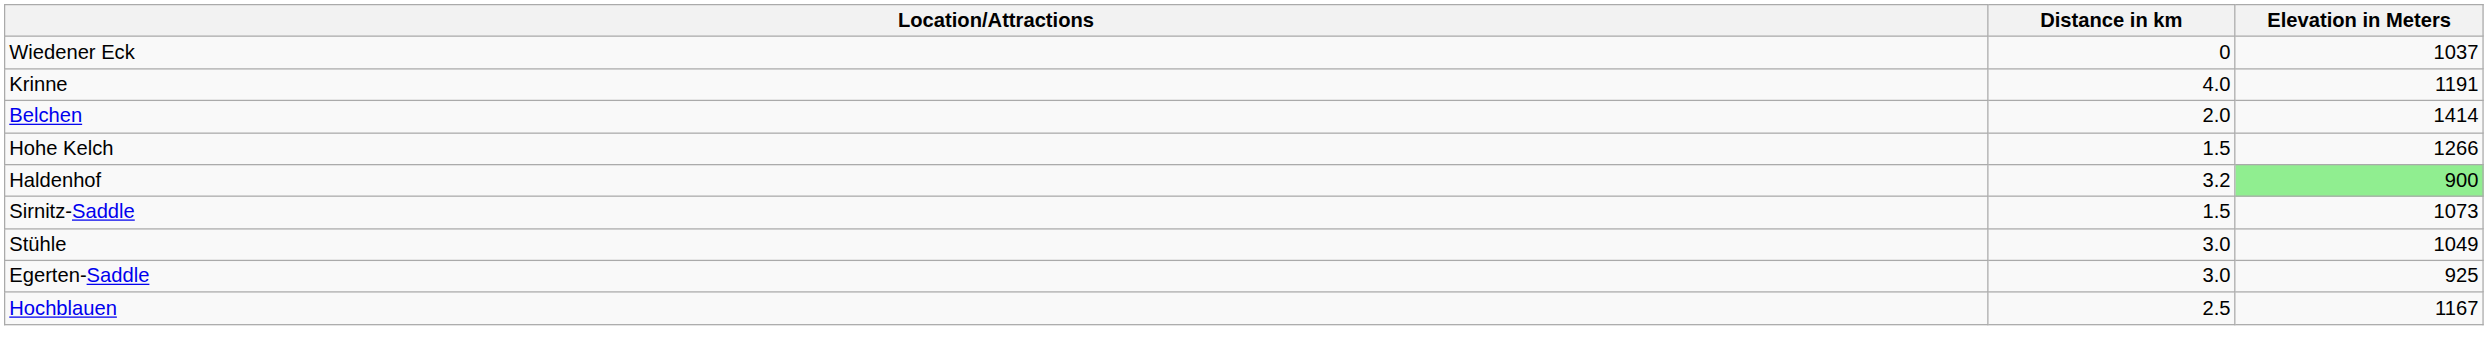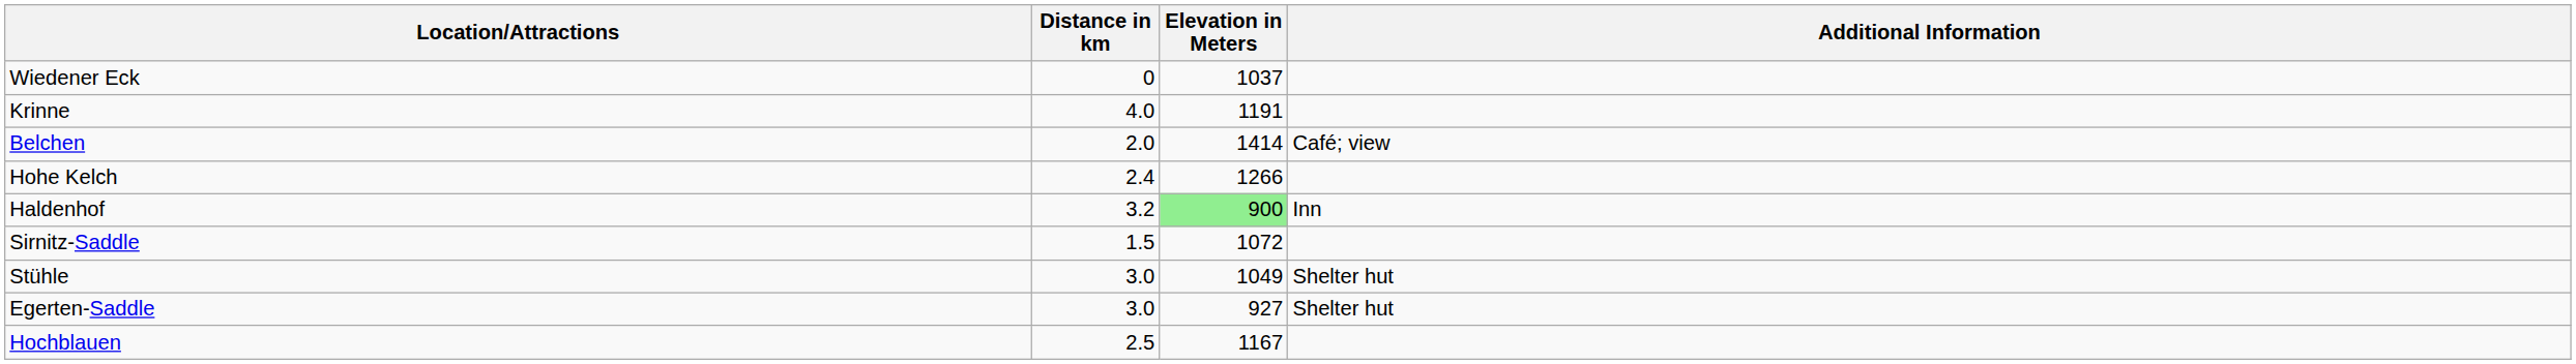+ column: Additional Information | Café; view | Inn | Shelter hut | Shelter hut
Hohe Kelch | Distance in km: 1.5 -> 2.4
Sirnitz-Saddle | Elevation in Meters: 1073 -> 1072
Egerten-Saddle | Elevation in Meters: 925 -> 927
